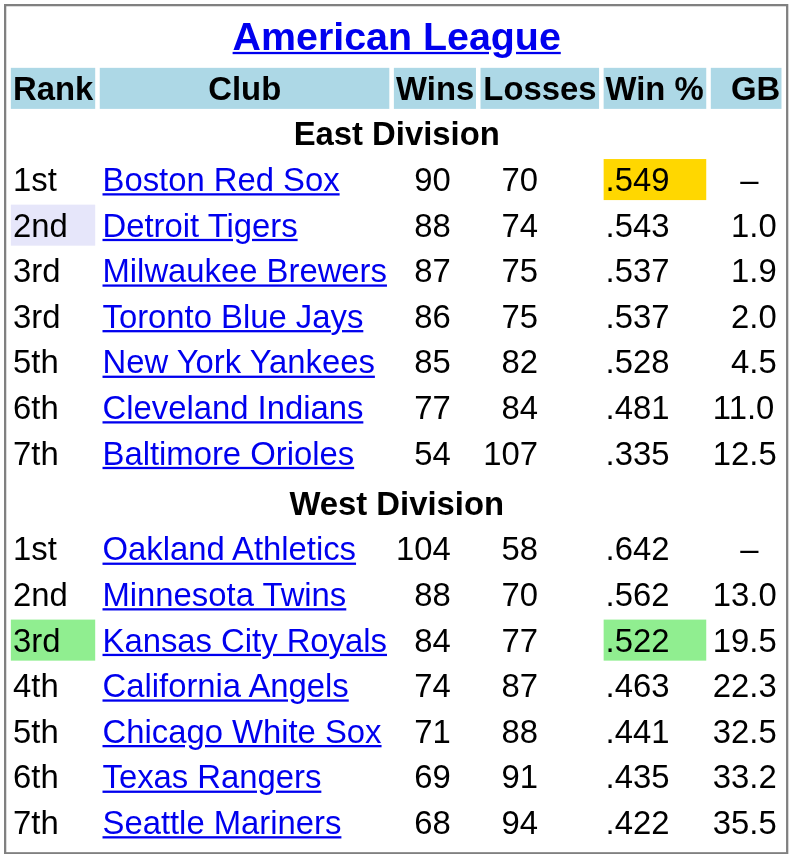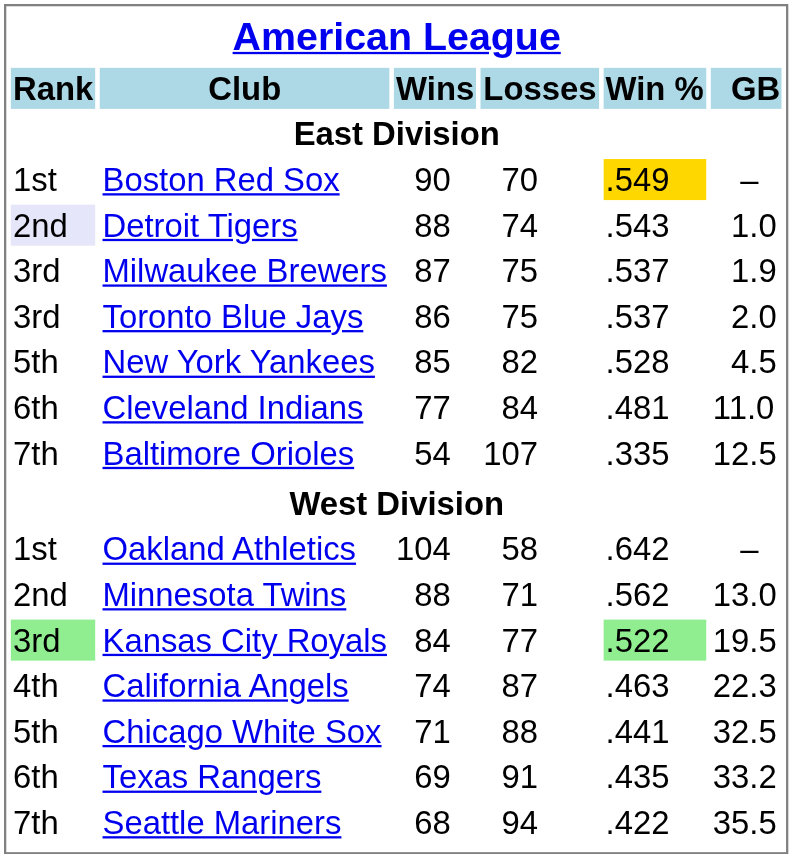Minnesota Twins | Losses: 70 -> 71
